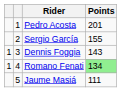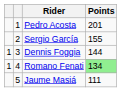Dennis Foggia | Points: 143 -> 144
